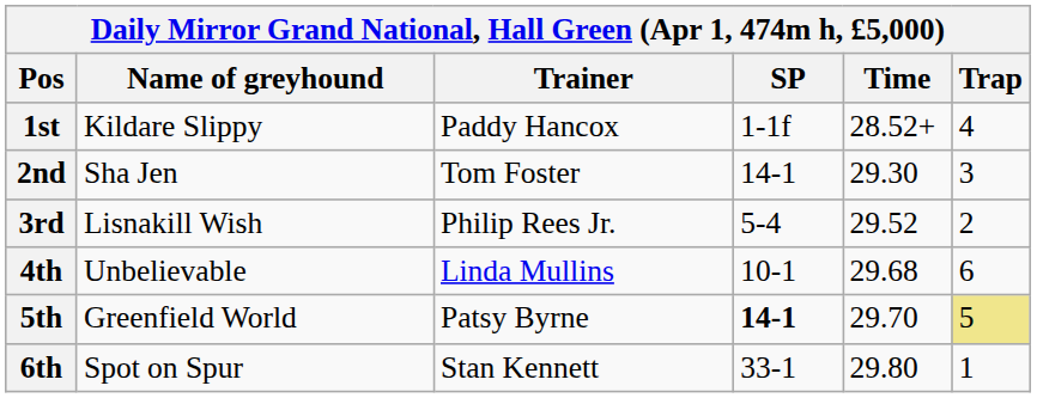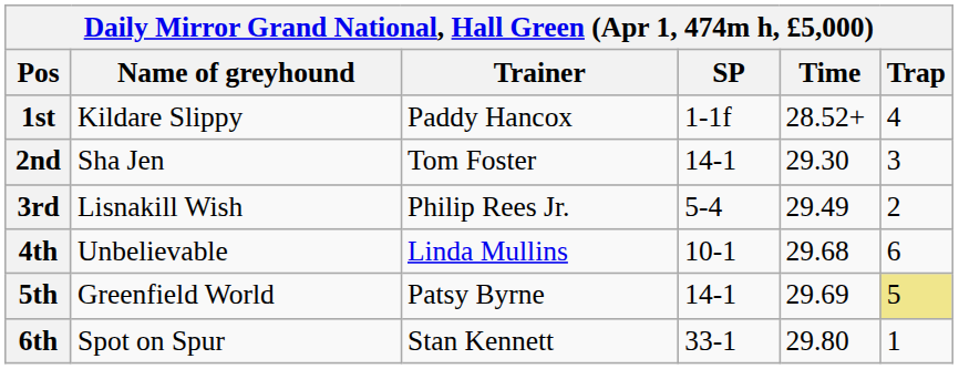3rd | Time: 29.52 -> 29.49
5th | SP: bold -> normal
5th | Time: 29.70 -> 29.69
